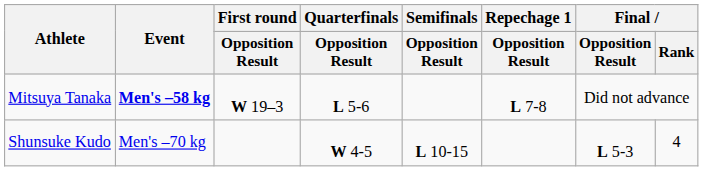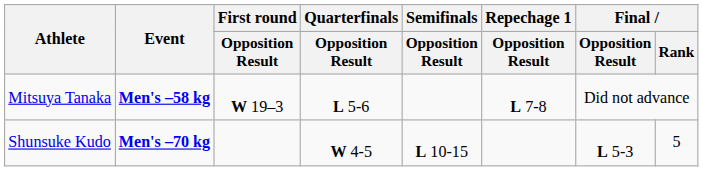Shunsuke Kudo | Event: normal -> bold
Shunsuke Kudo | Final / Rank: 4 -> 5
